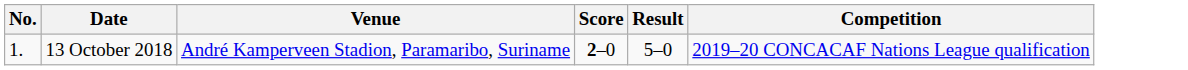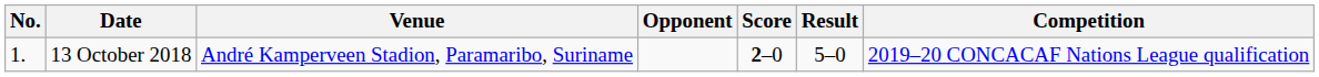+ column: Opponent
